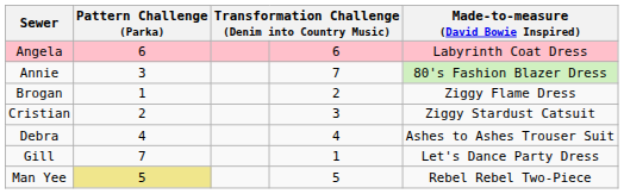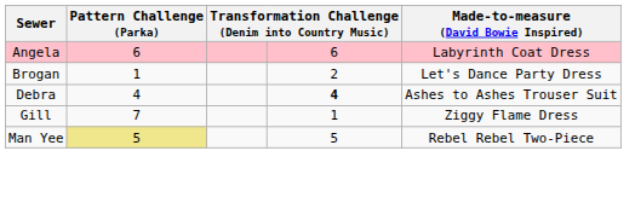- row: Annie | 3 | 7 | 80's Fashion Blazer Dress
Brogan | Made-to-measure (David Bowie Inspired): Ziggy Flame Dress -> Let's Dance Party Dress
- row: Cristian | 2 | 3 | Ziggy Stardust Catsuit
Debra | column 4: normal -> bold
Gill | Made-to-measure (David Bowie Inspired): Let's Dance Party Dress -> Ziggy Flame Dress
